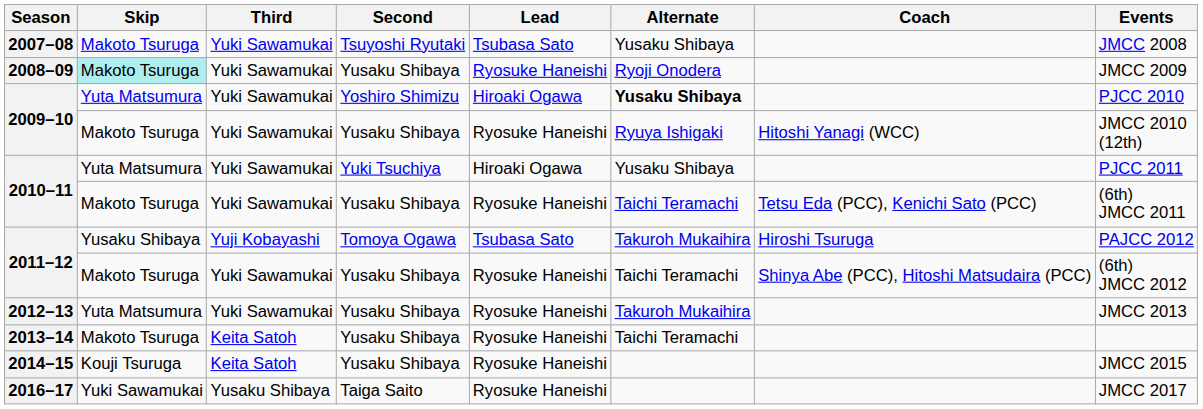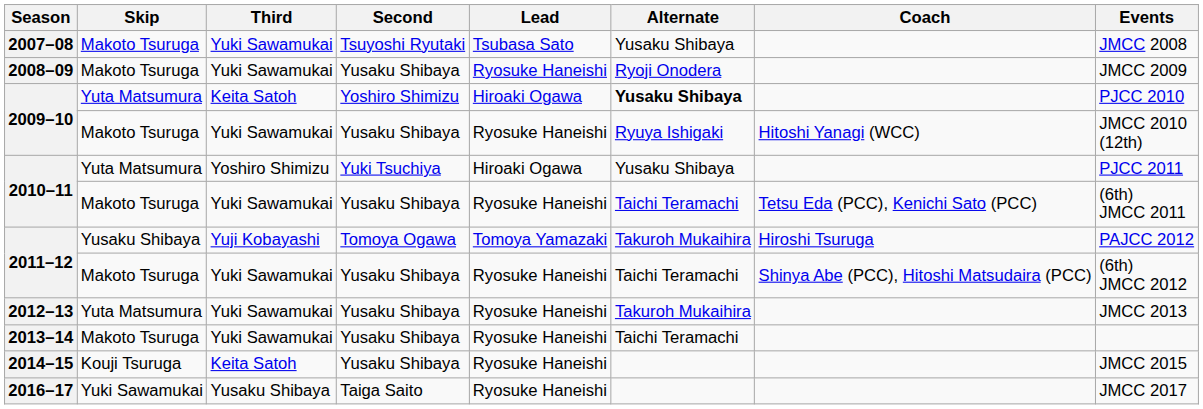2008–09 | Skip: paleturquoise background -> no background
2009–10 / Yoshiro Shimizu | Third: Yuki Sawamukai -> Keita Satoh
2010–11 / Yuki Tsuchiya | Third: Yuki Sawamukai -> Yoshiro Shimizu
2011–12 / Tomoya Ogawa | Lead: Tsubasa Sato -> Tomoya Yamazaki
2013–14 | Third: Keita Satoh -> Yuki Sawamukai
